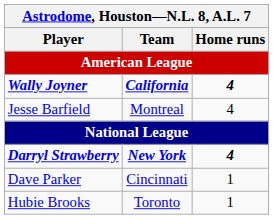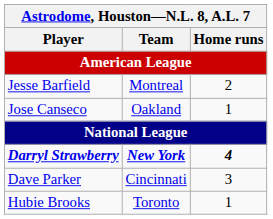- row: Wally Joyner | California | 4
Jesse Barfield | Home runs: 4 -> 2
+ row: Jose Canseco | Oakland | 1
Dave Parker | Home runs: 1 -> 3
